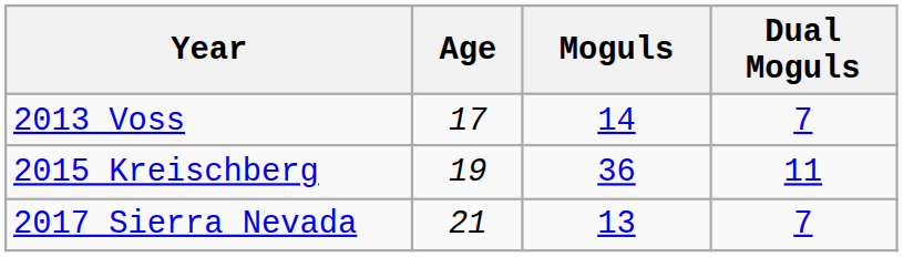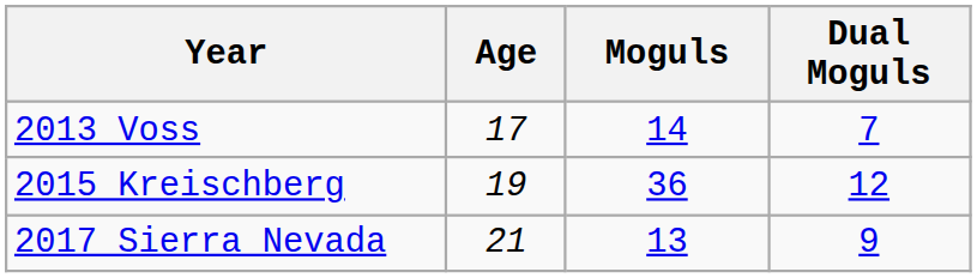2015 Kreischberg | Dual Moguls: 11 -> 12
2017 Sierra Nevada | Dual Moguls: 7 -> 9
